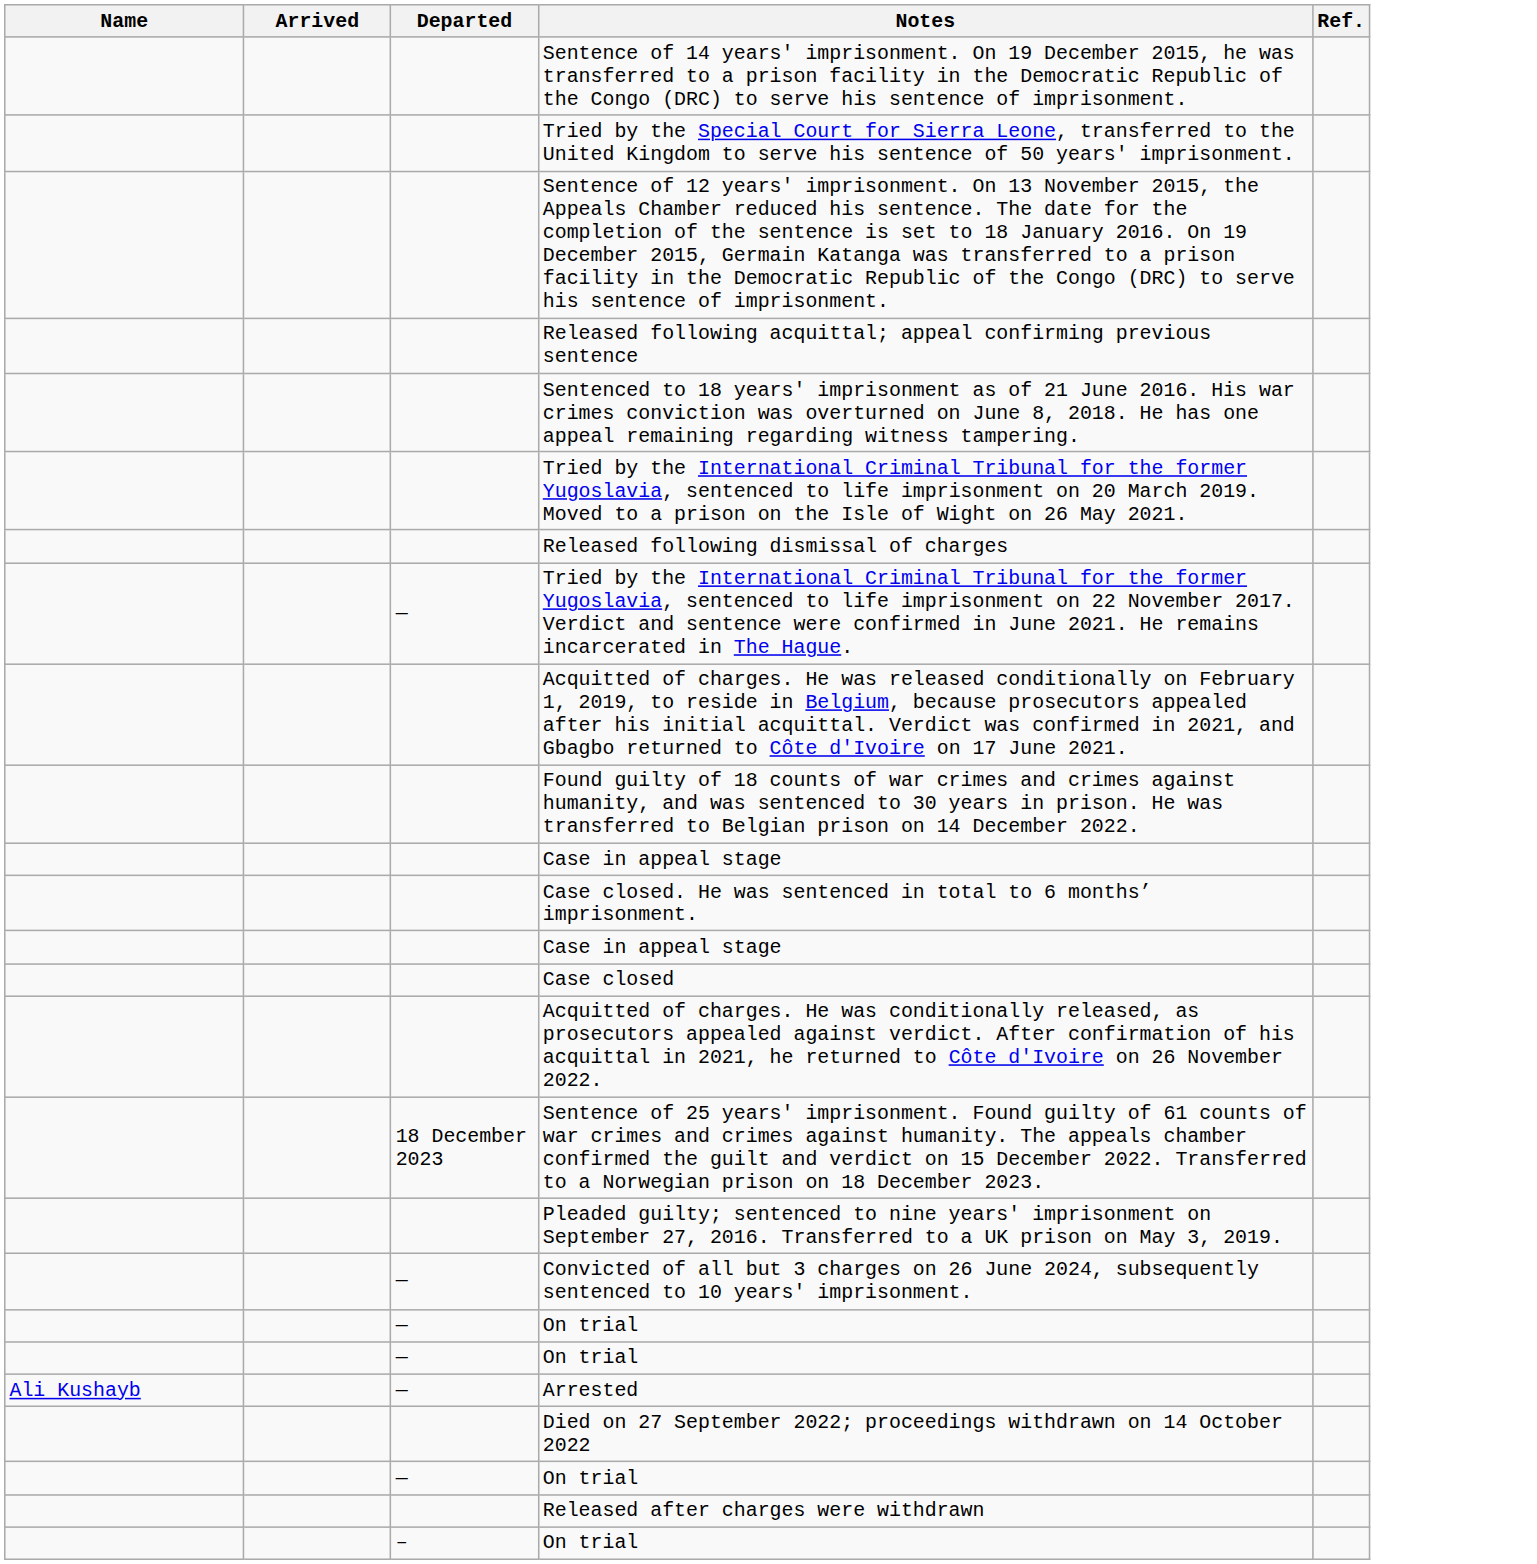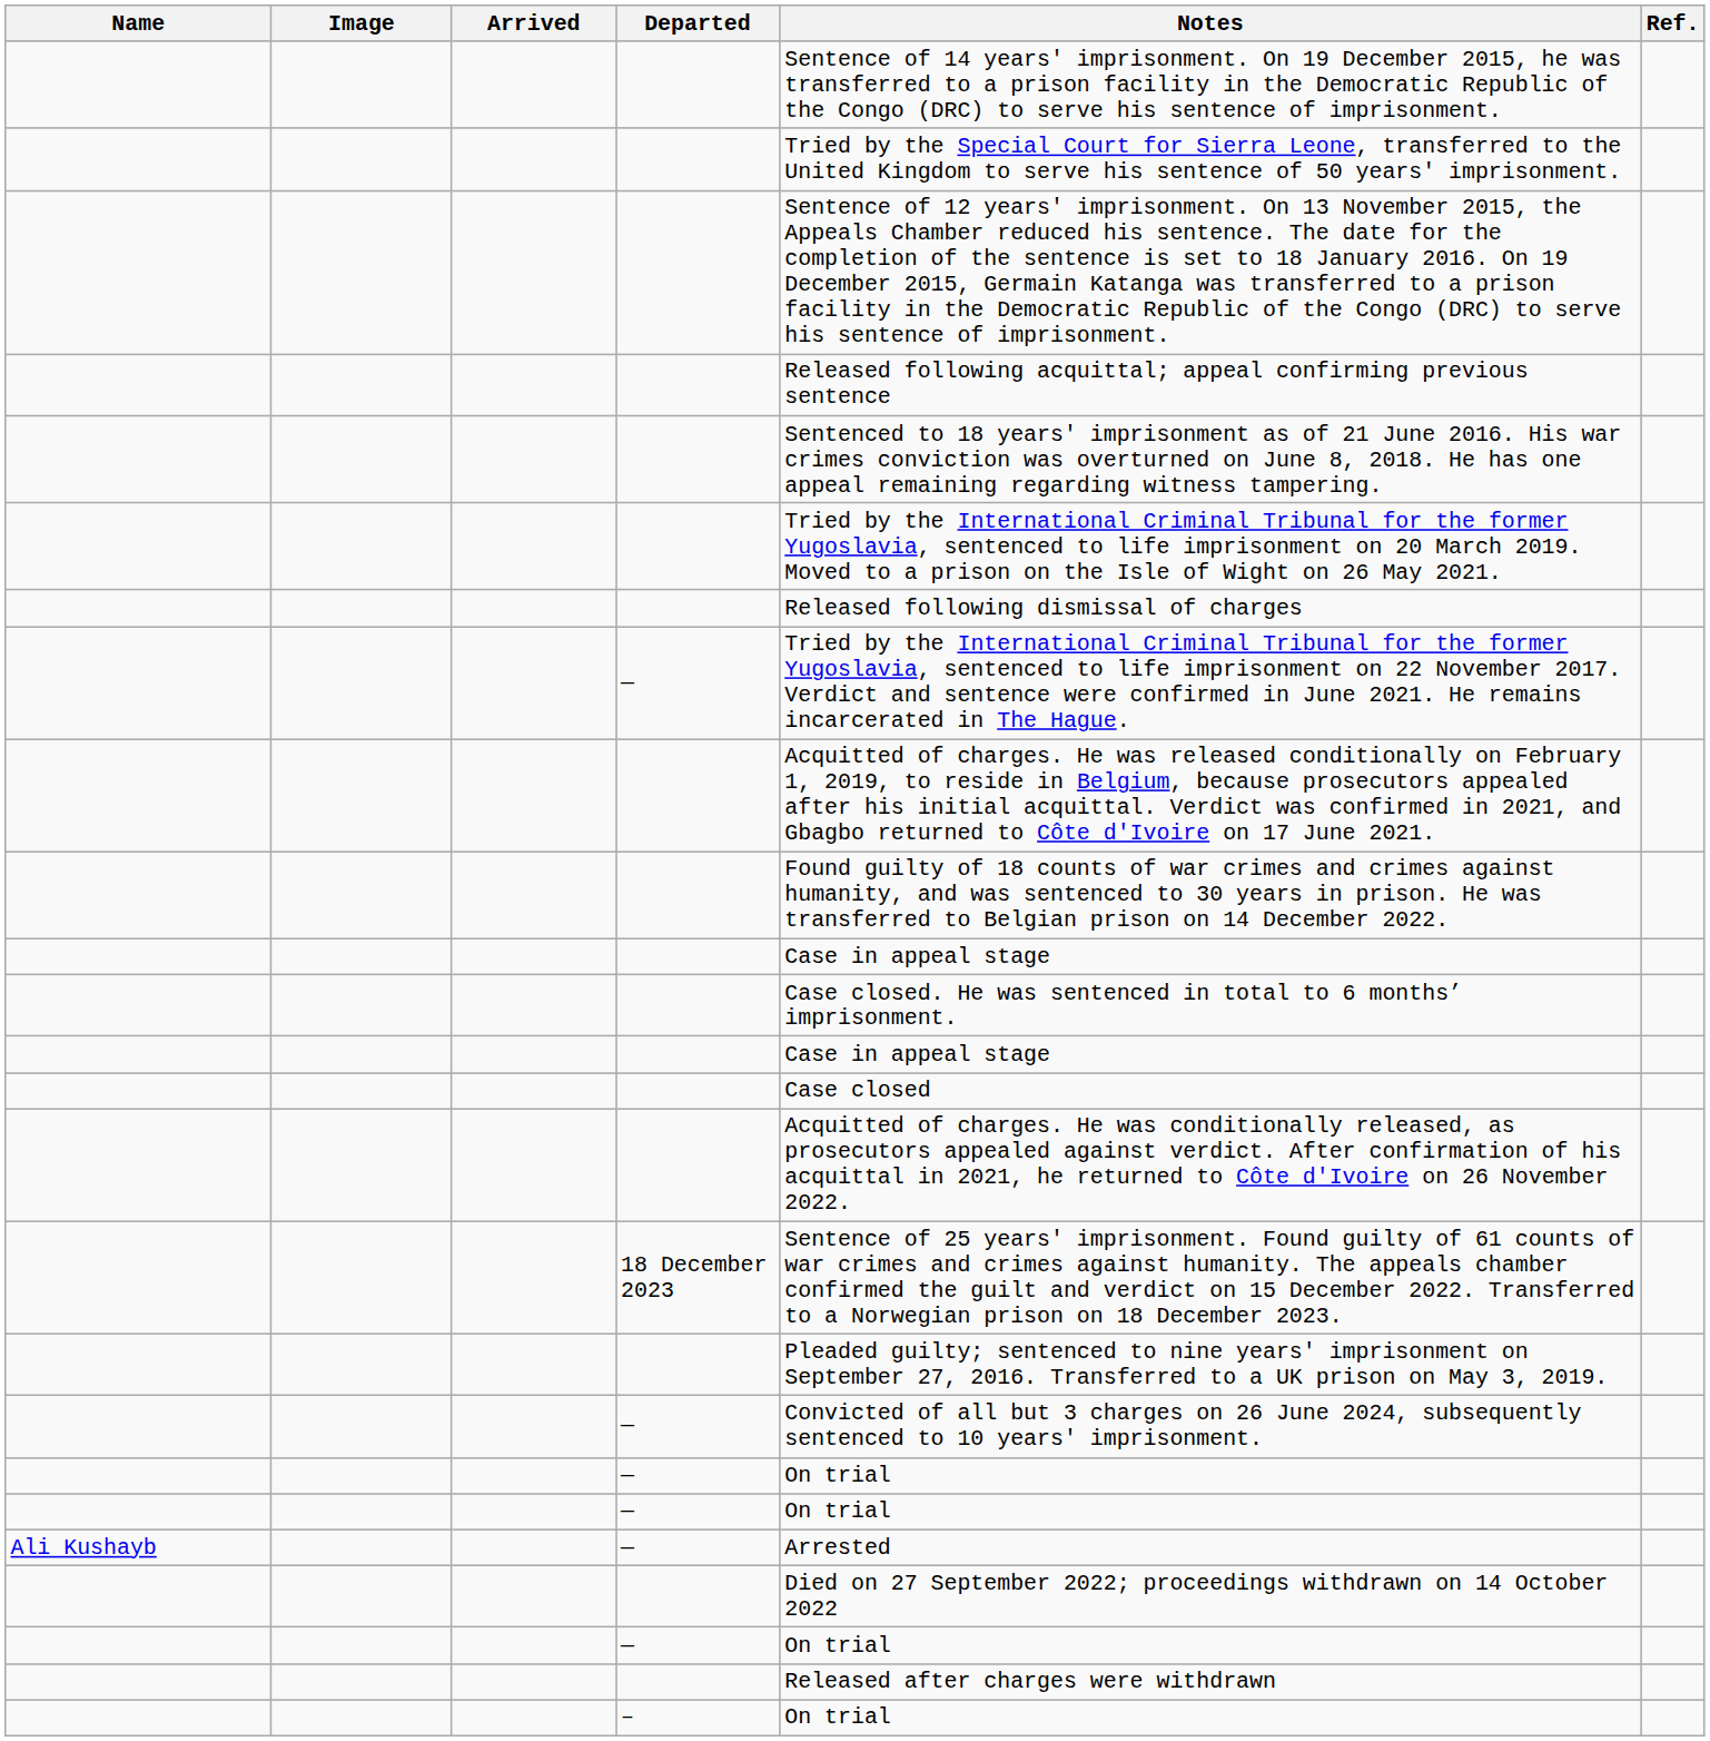+ column: Image
